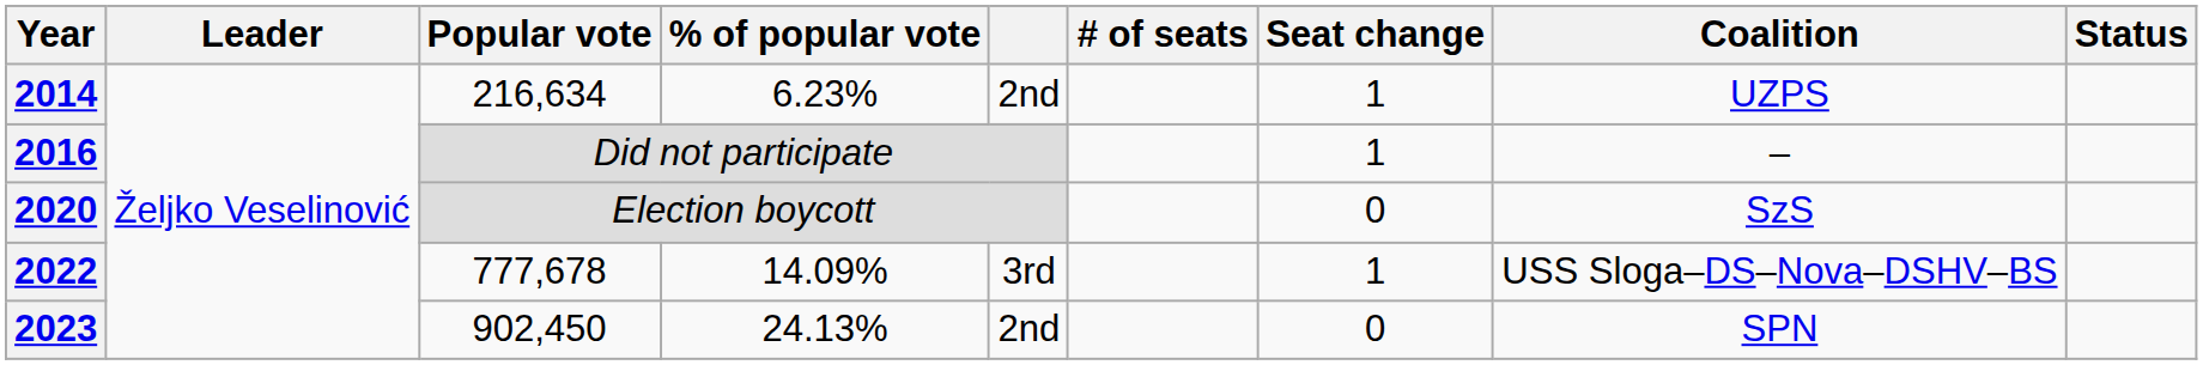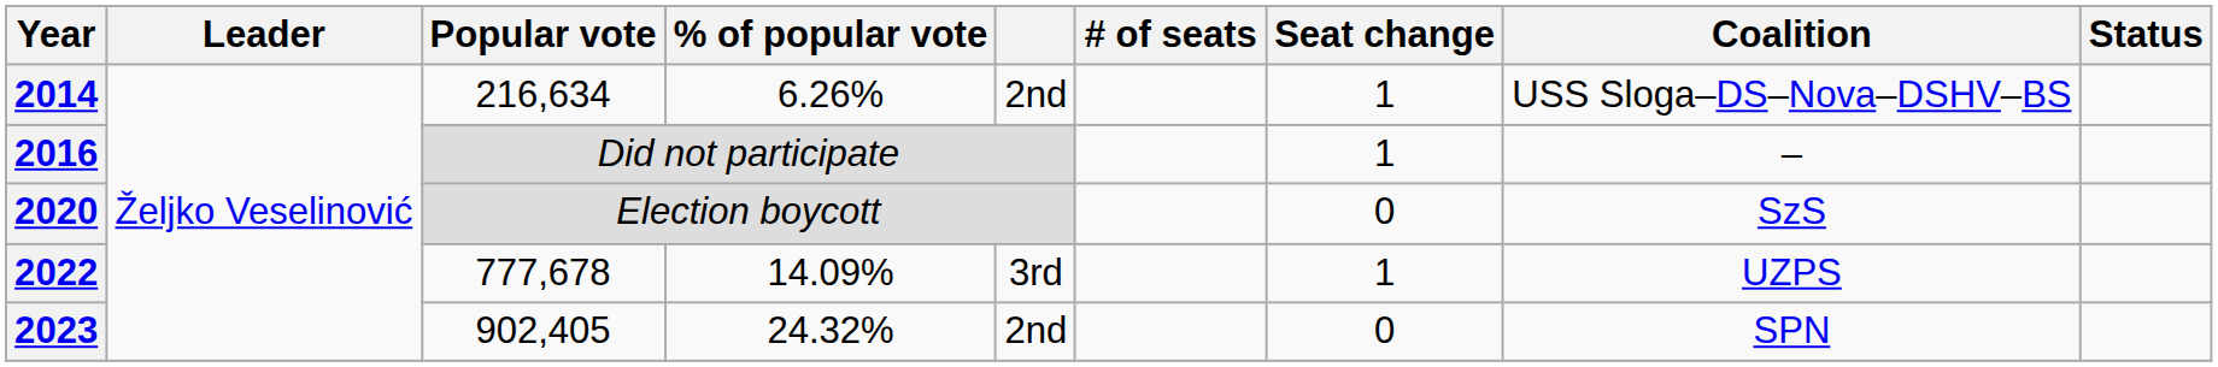2014 | % of popular vote: 6.23% -> 6.26%
2014 | Coalition: UZPS -> USS Sloga–DS–Nova–DSHV–BS
2022 | Coalition: USS Sloga–DS–Nova–DSHV–BS -> UZPS
2023 | Popular vote: 902,450 -> 902,405
2023 | % of popular vote: 24.13% -> 24.32%
